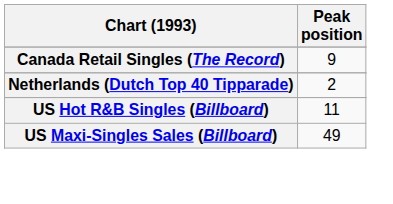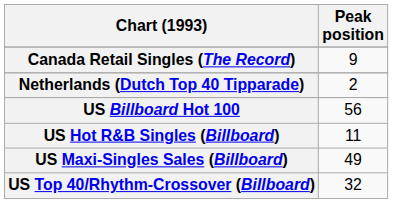+ row: US Billboard Hot 100 | 56
+ row: US Top 40/Rhythm-Crossover (Billboard) | 32
